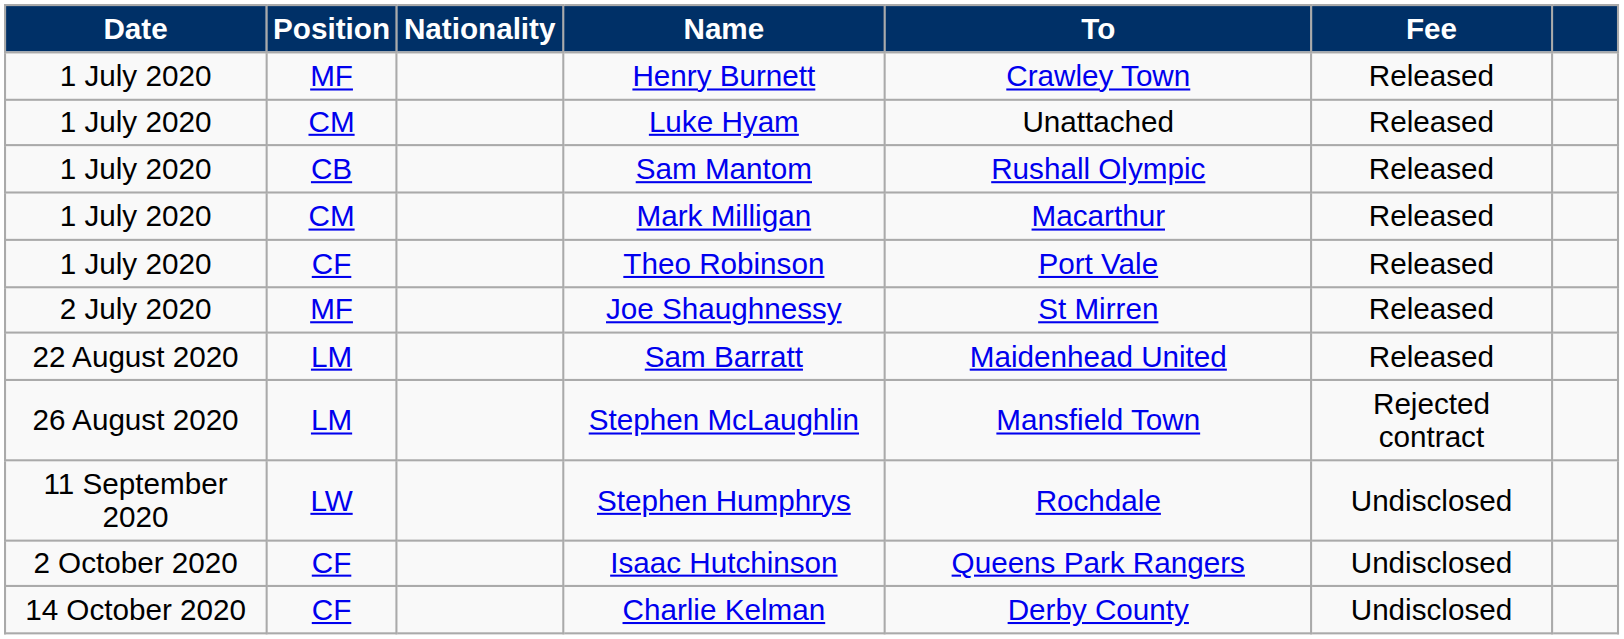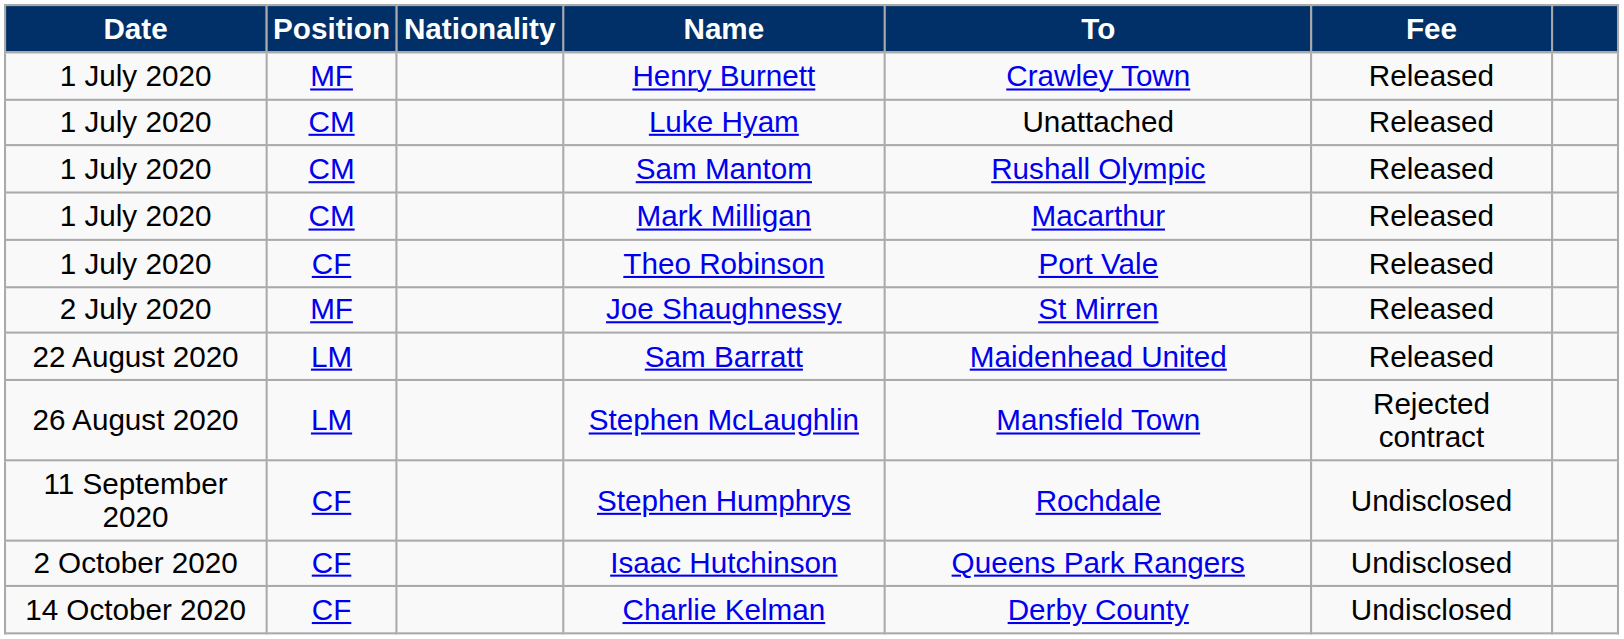Sam Mantom | Position: CB -> CM
Stephen Humphrys | Position: LW -> CF
